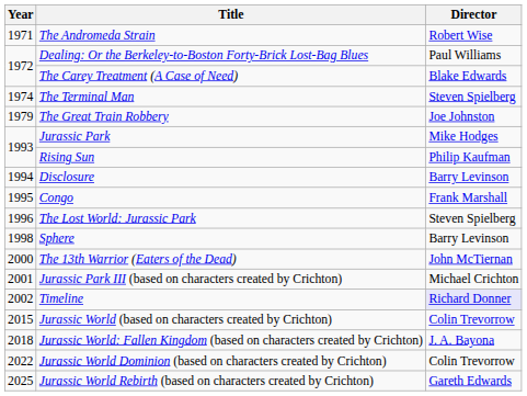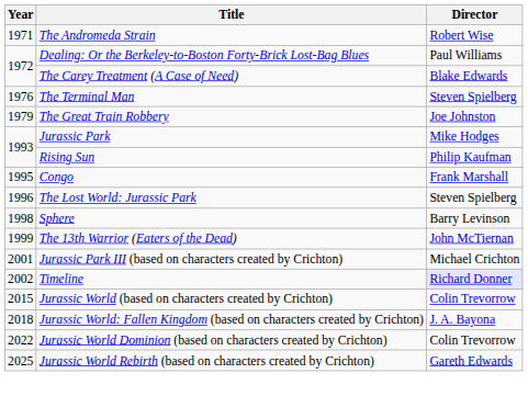The Terminal Man | Year: 1974 -> 1976
- row: 1994 | Disclosure | Barry Levinson
The 13th Warrior (Eaters of the Dead) | Year: 2000 -> 1999
